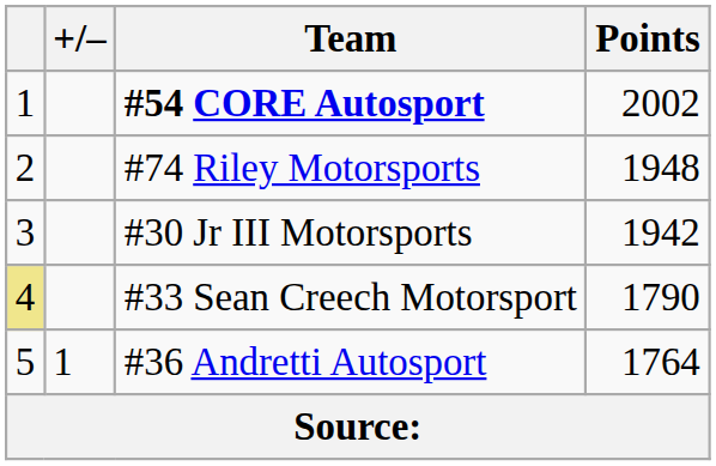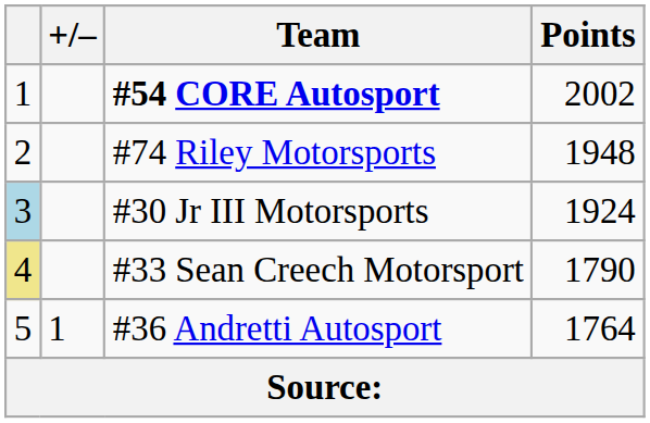#30 Jr III Motorsports | column 1: no background -> lightblue background
#30 Jr III Motorsports | Points: 1942 -> 1924
